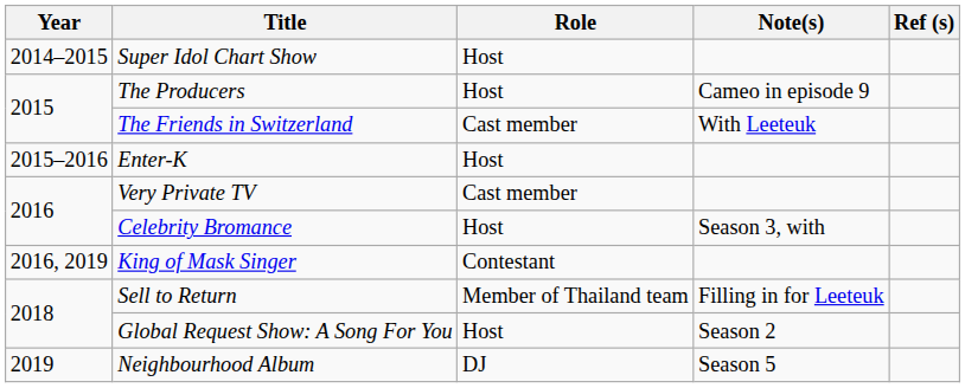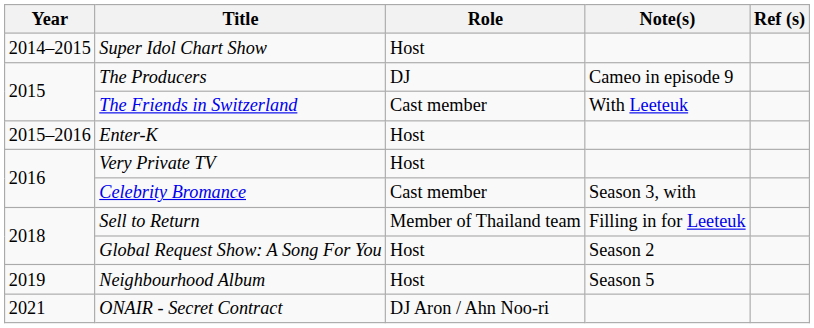The Producers | Role: Host -> DJ
Very Private TV | Role: Cast member -> Host
Celebrity Bromance | Role: Host -> Cast member
- row: 2016, 2019 | King of Mask Singer | Contestant
Neighbourhood Album | Role: DJ -> Host
+ row: 2021 | ONAIR - Secret Contract | DJ Aron / Ahn Noo-ri
